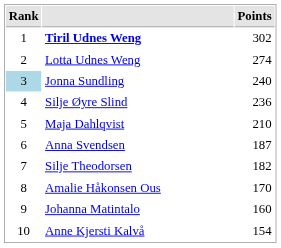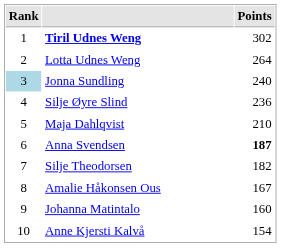Lotta Udnes Weng | Points: 274 -> 264
Anna Svendsen | Points: normal -> bold
Amalie Håkonsen Ous | Points: 170 -> 167
